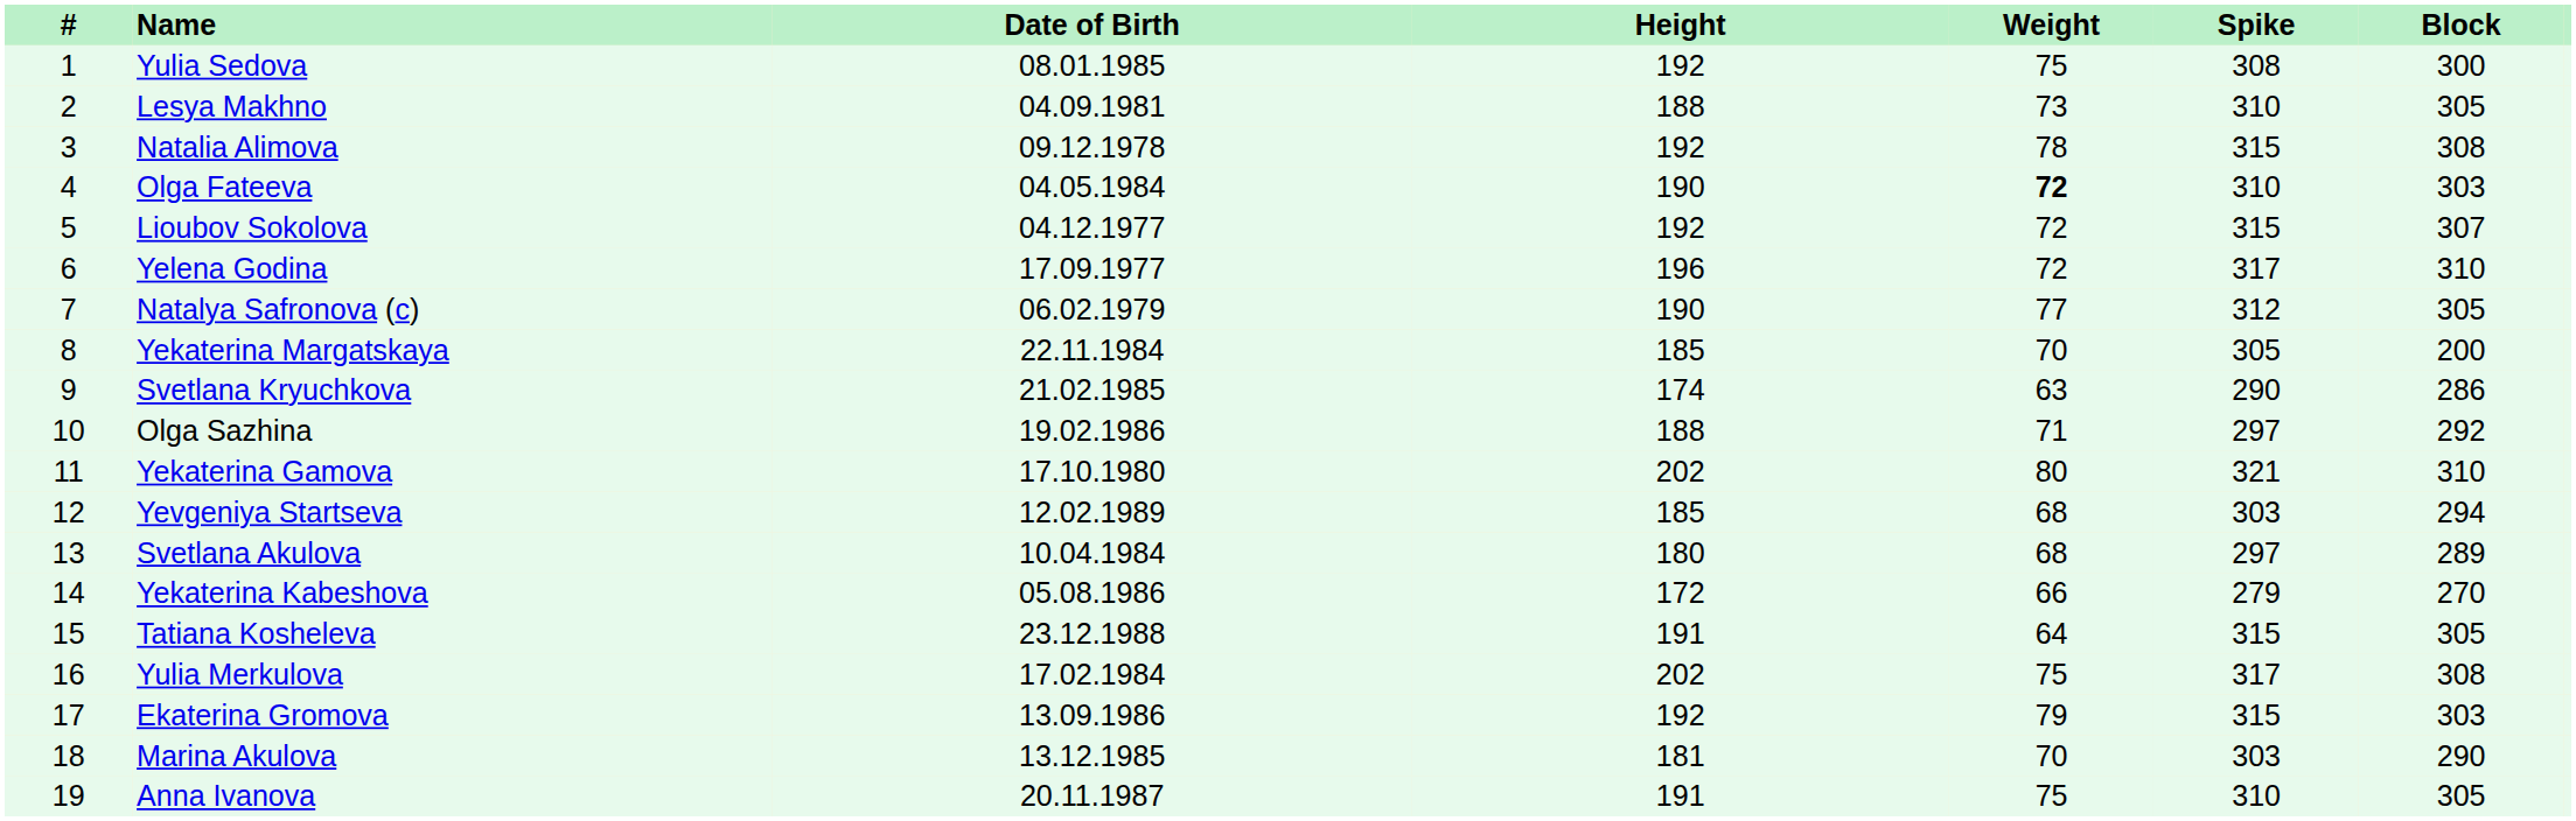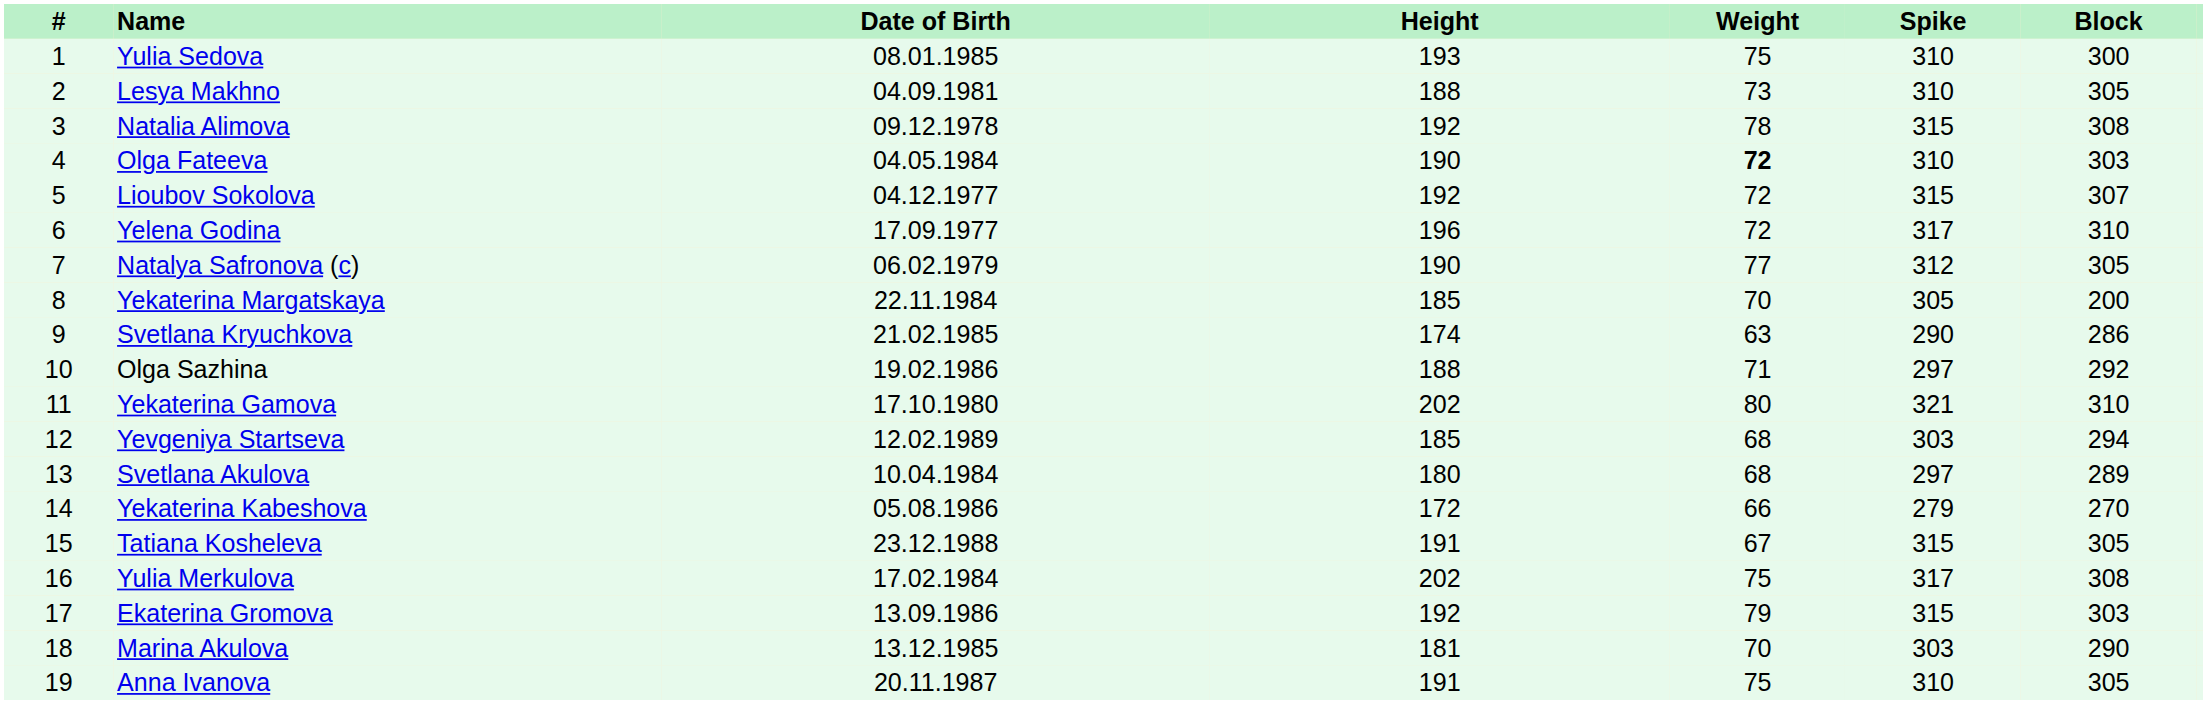Yulia Sedova | Height: 192 -> 193
Yulia Sedova | Spike: 308 -> 310
Tatiana Kosheleva | Weight: 64 -> 67
